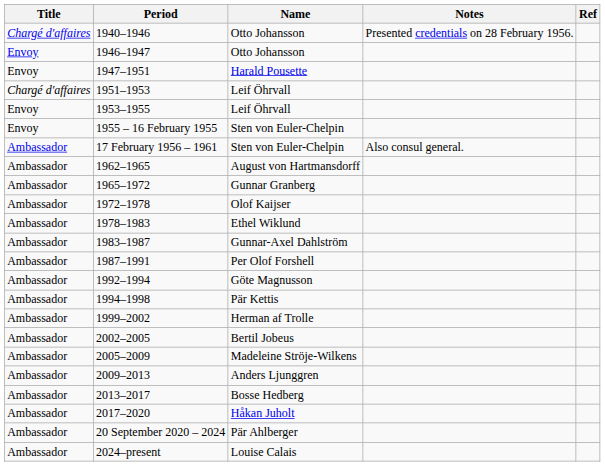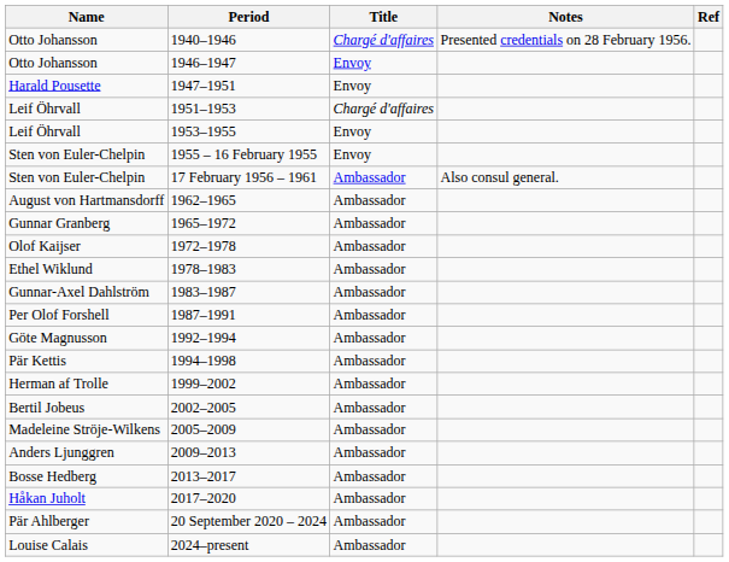columns swapped: Name <-> Title
